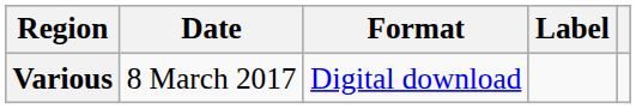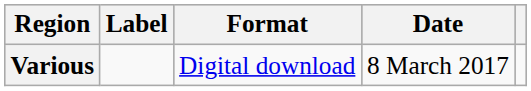columns swapped: Date <-> Label
